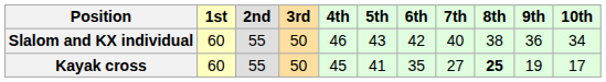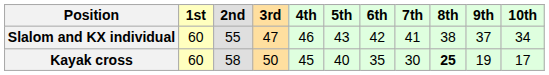Slalom and KX individual | 3rd: 50 -> 47
Slalom and KX individual | 7th: 40 -> 41
Slalom and KX individual | 9th: 36 -> 37
Kayak cross | 2nd: 55 -> 58
Kayak cross | 5th: 41 -> 40
Kayak cross | 7th: 27 -> 30
